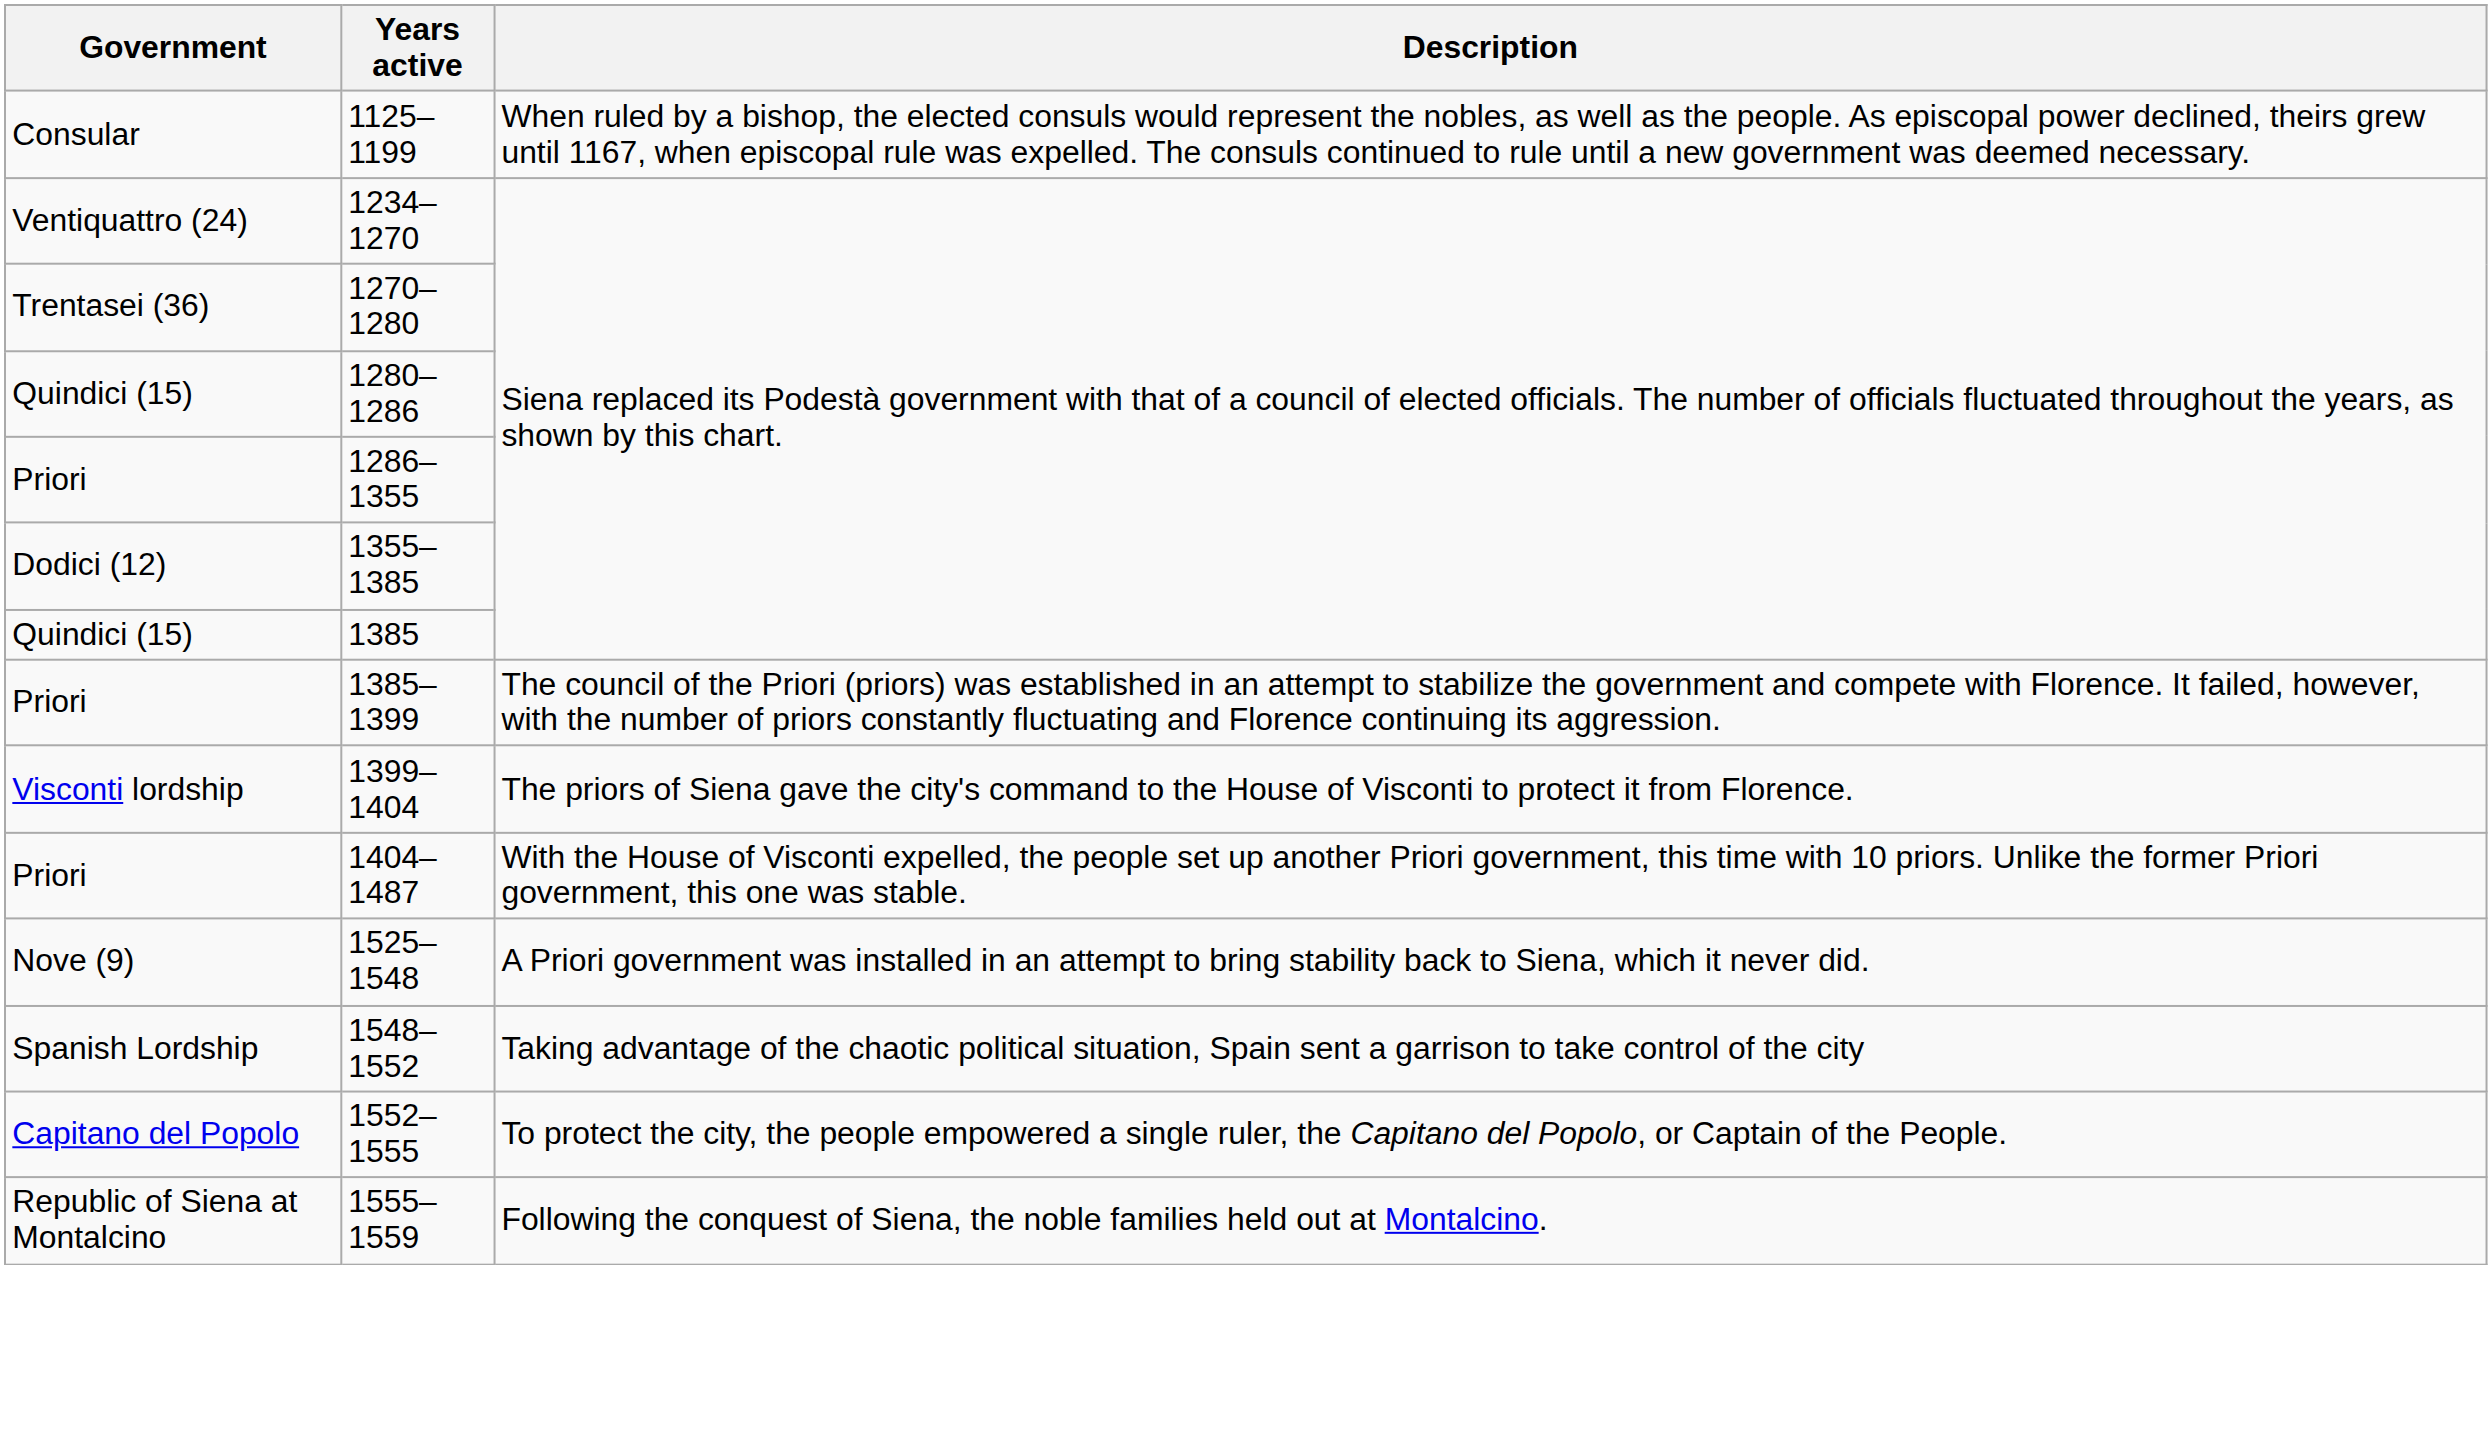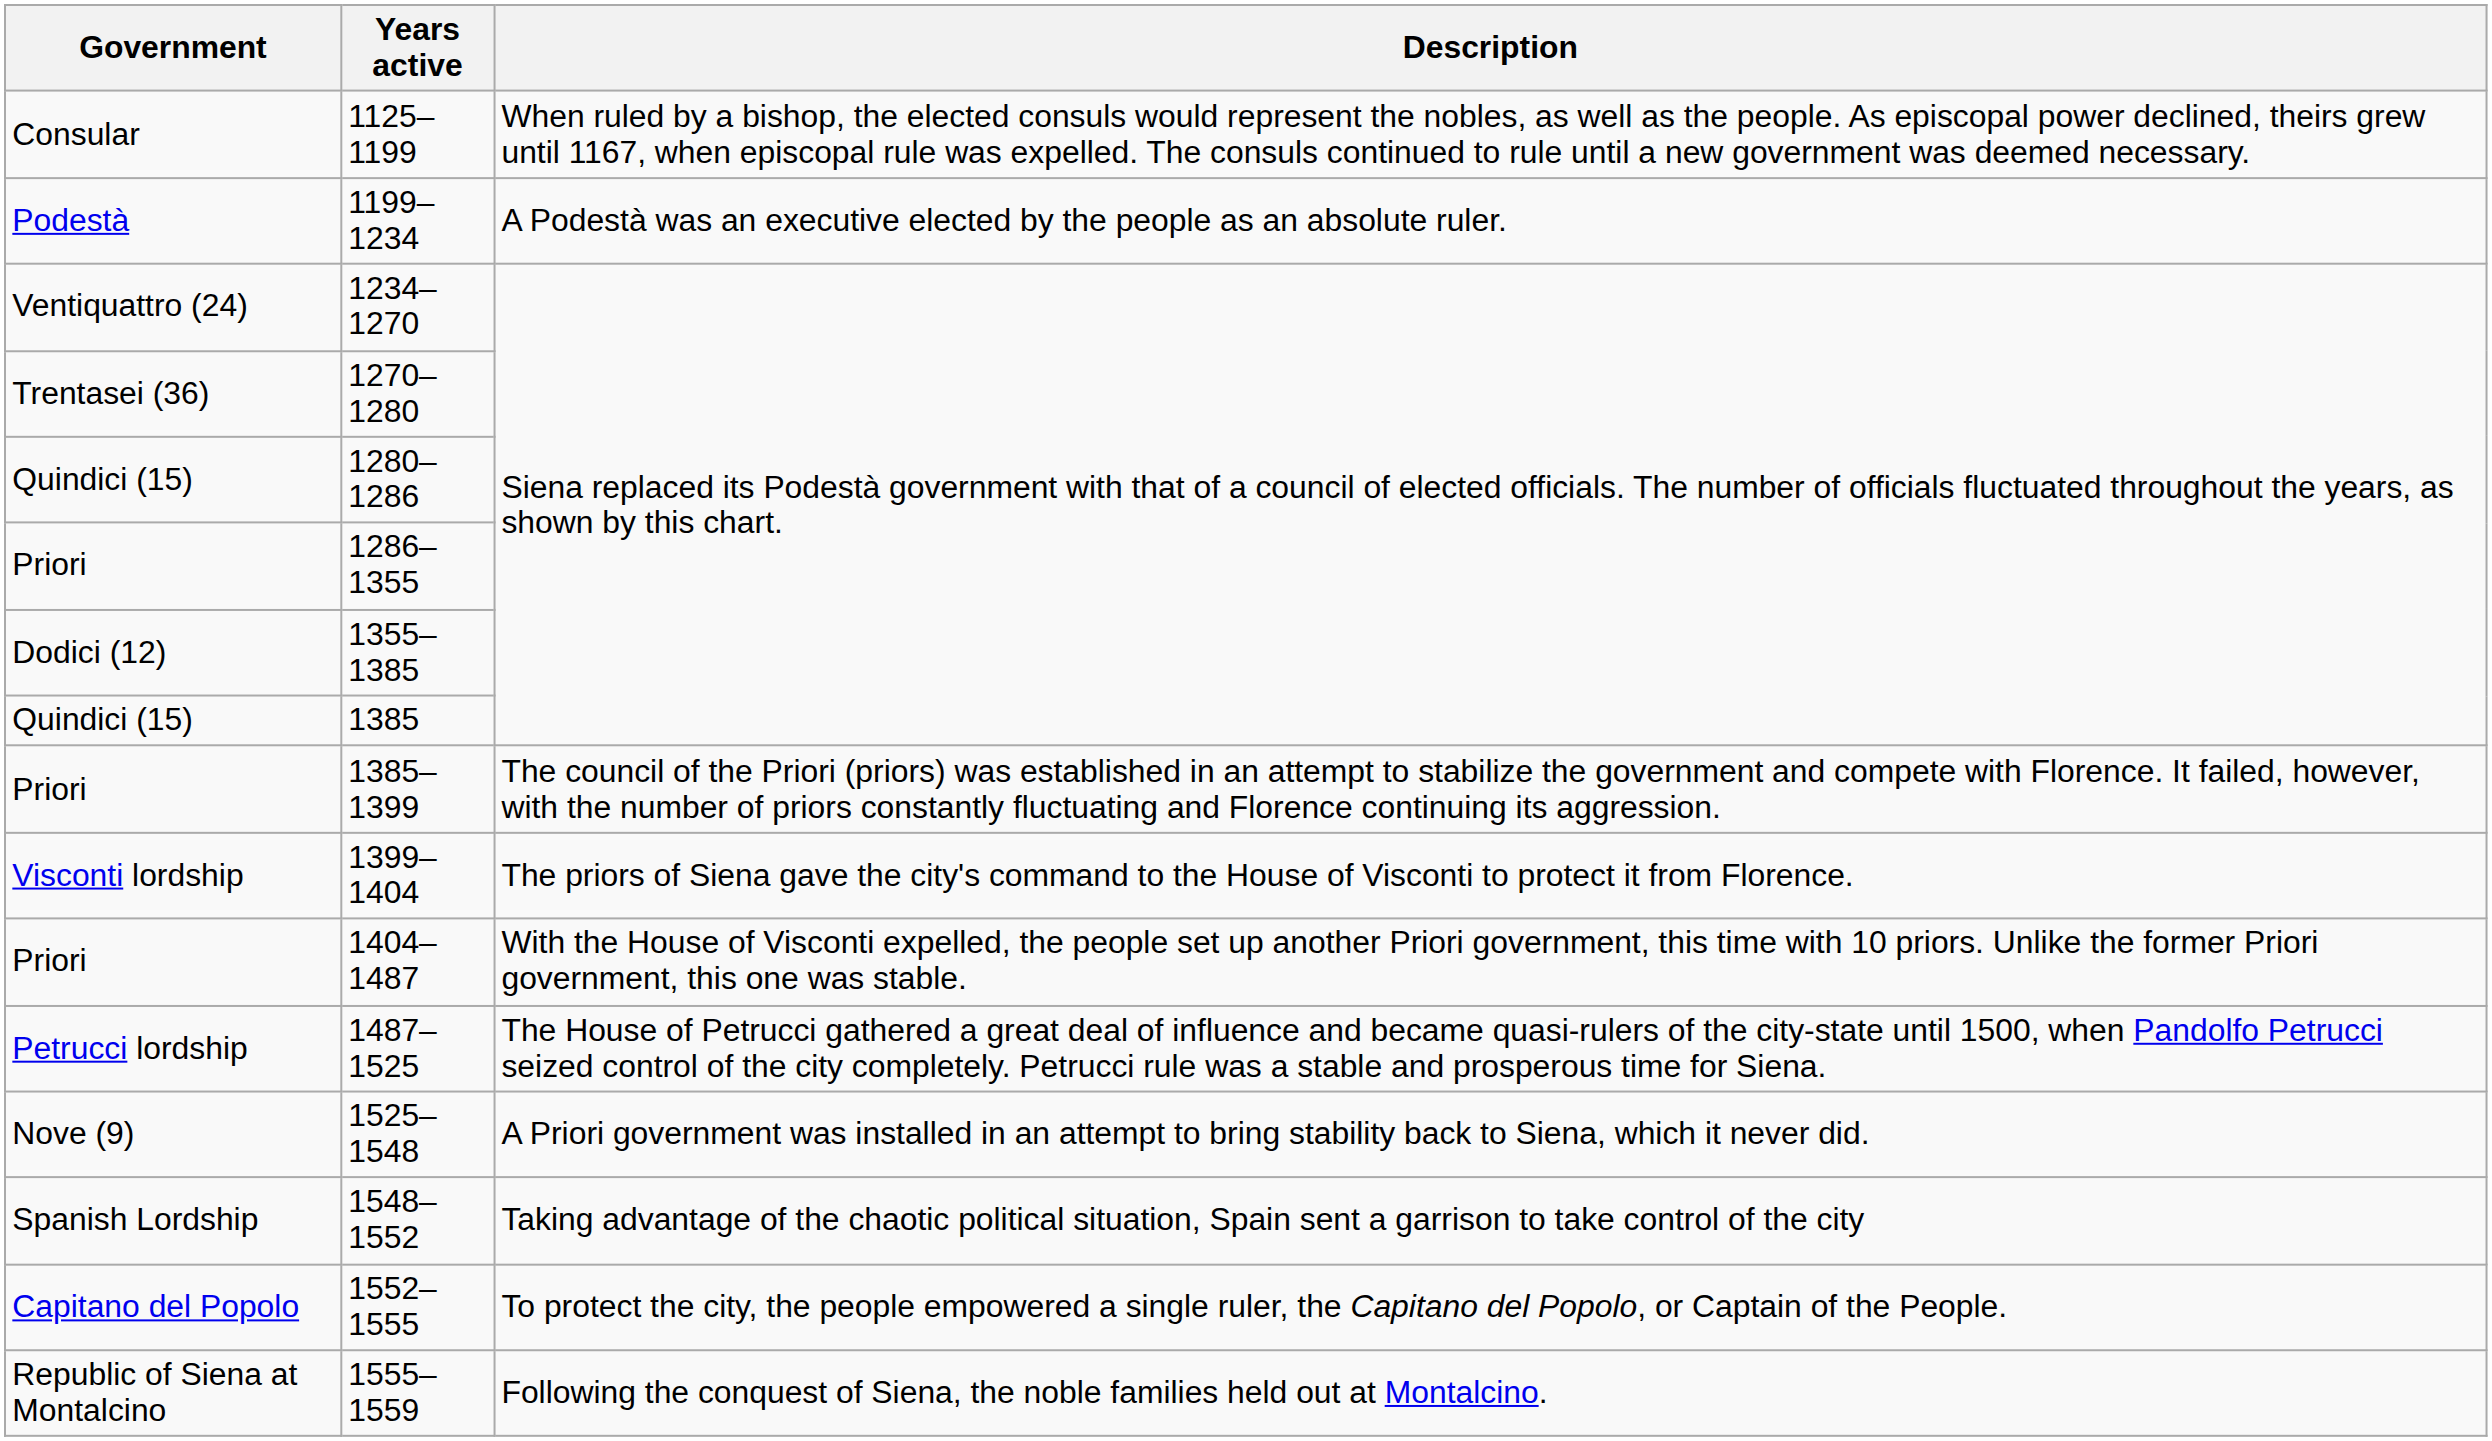+ row: Podestà | 1199–1234 | A Podestà was an executive elected by the people as an absolute ruler.
+ row: Petrucci lordship | 1487–1525 | The House of Petrucci gathered a great deal of influence and became quasi-rulers of the city-state until 1500, when Pandolfo Petrucci seized control of the city completely. Petrucci rule was a stable and prosperous time for Siena.
